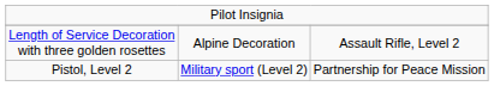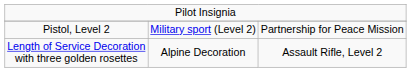rows swapped: Length of Service Decoration with three golden rosettes <-> Pistol, Level 2
